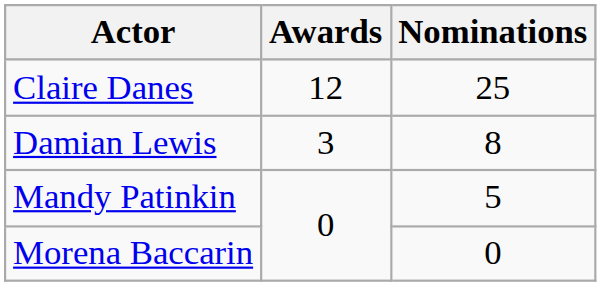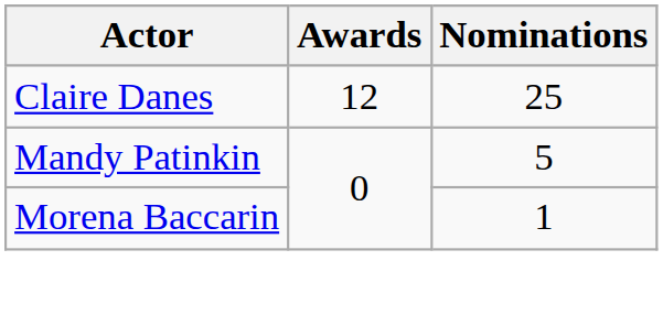- row: Damian Lewis | 3 | 8
Morena Baccarin | Nominations: 0 -> 1
